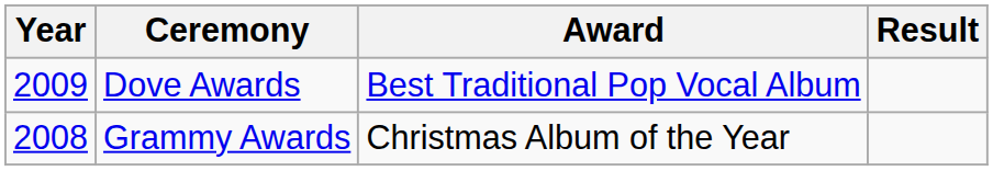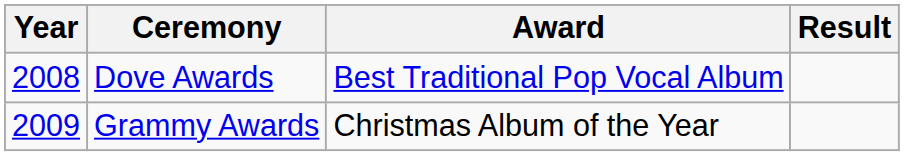Dove Awards | Year: 2009 -> 2008
Grammy Awards | Year: 2008 -> 2009
